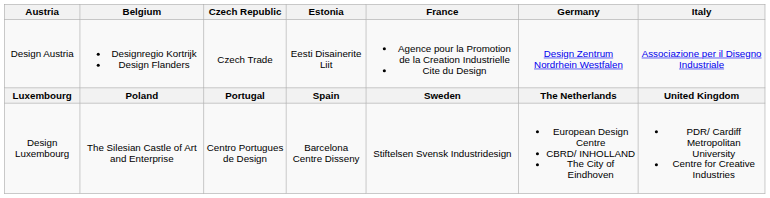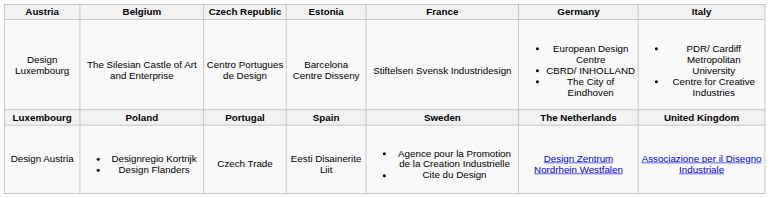rows swapped: Design Austria <-> Design Luxembourg
